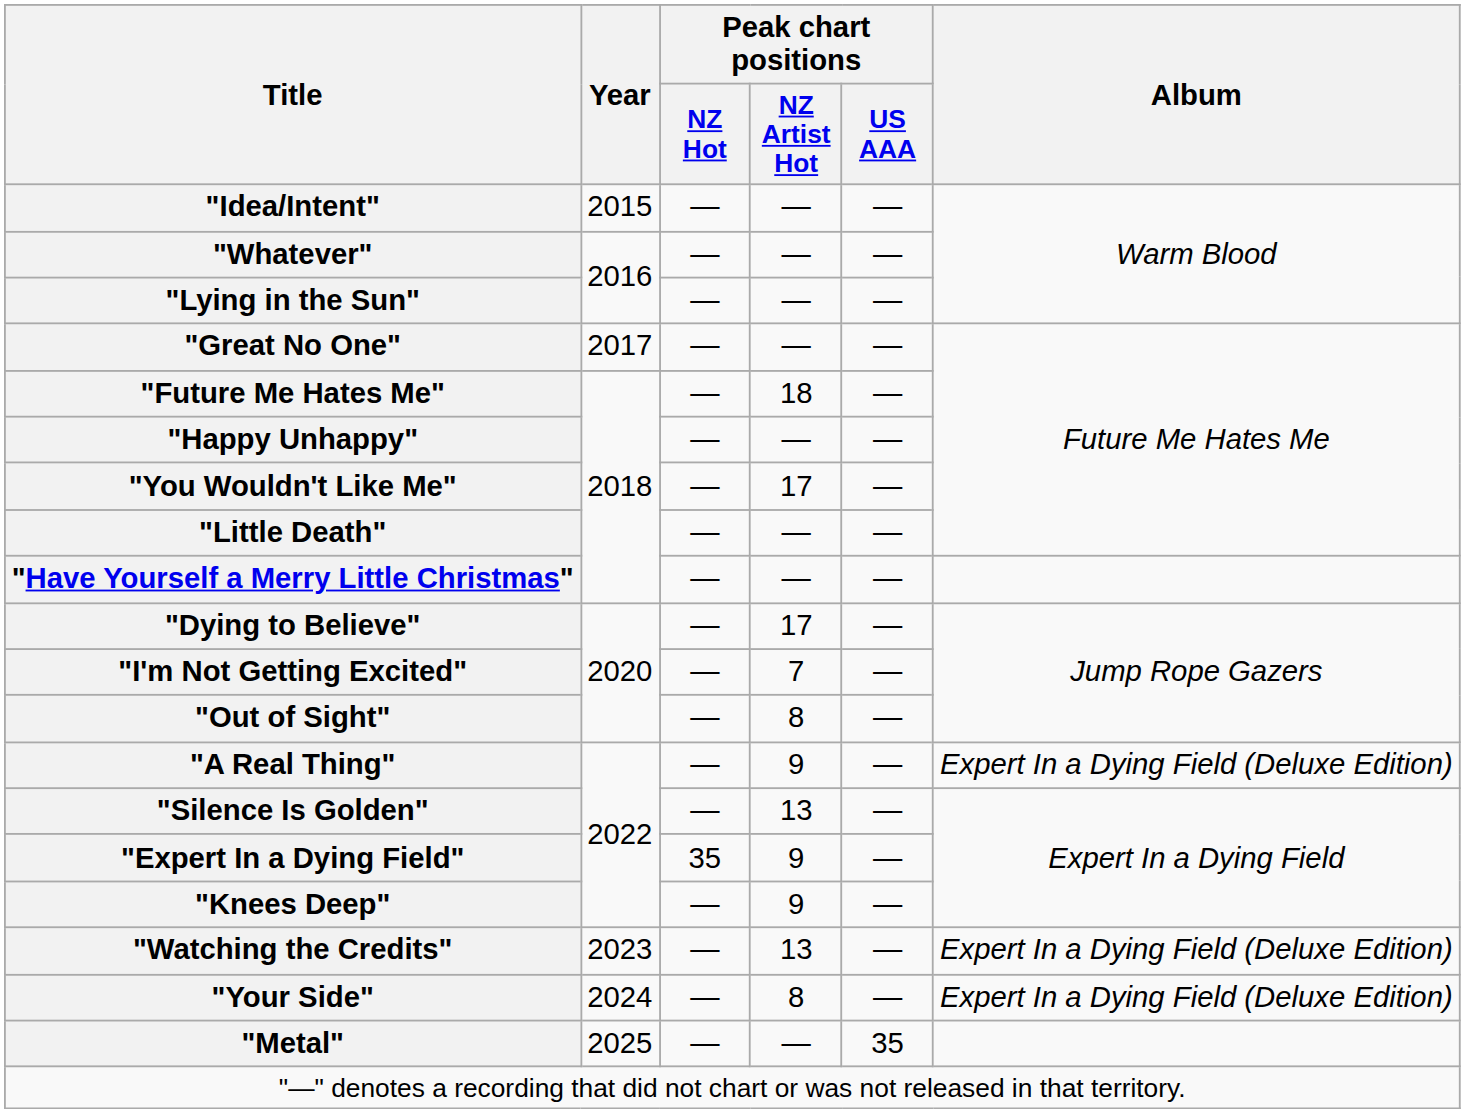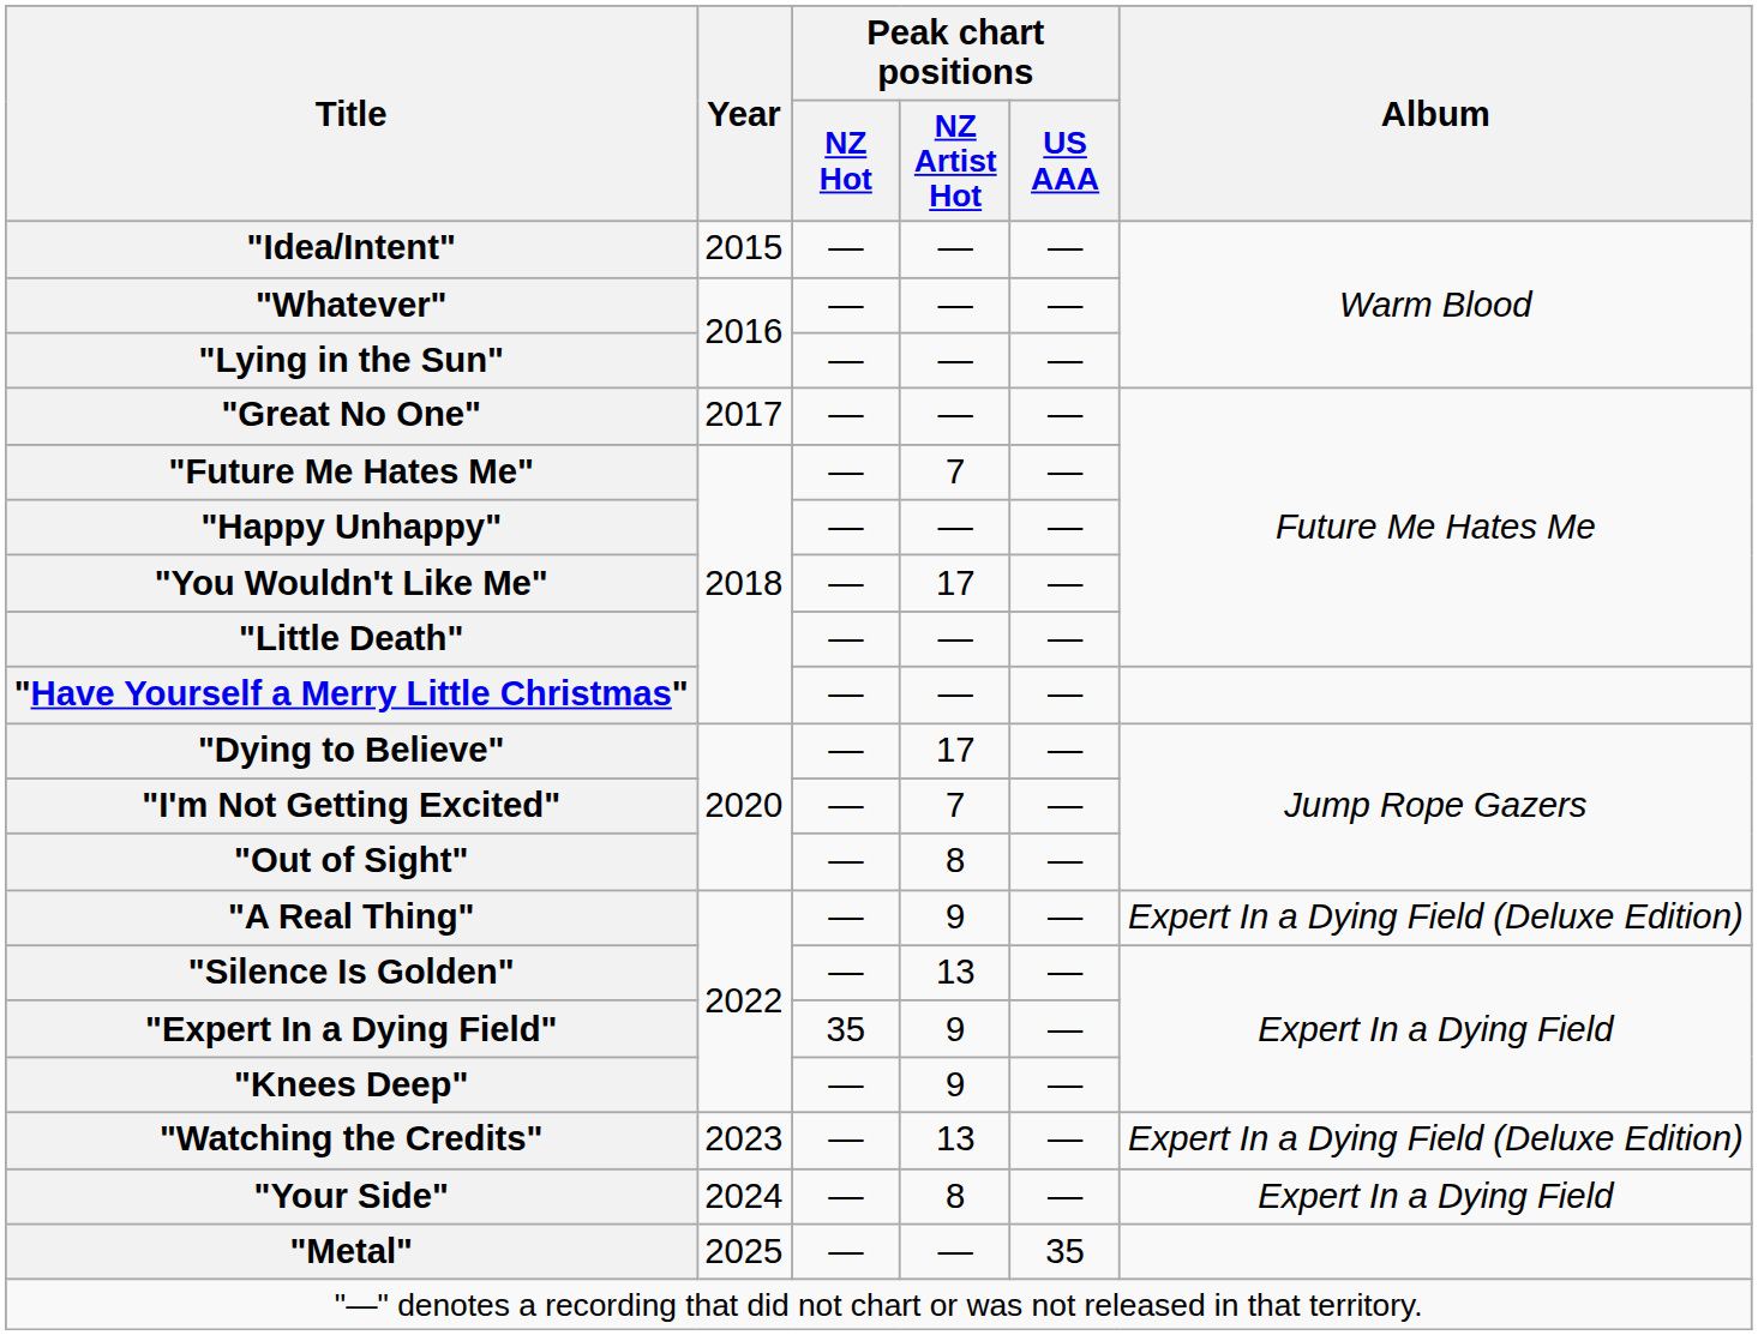"Future Me Hates Me" | Peak chart positions / NZ Artist Hot: 18 -> 7
"Your Side" | Album: Expert In a Dying Field (Deluxe Edition) -> Expert In a Dying Field
